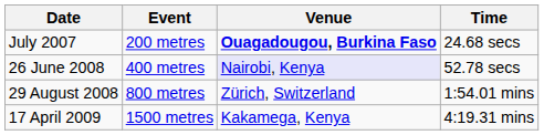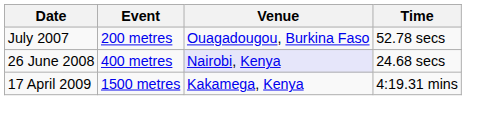July 2007 | Venue: bold -> normal
July 2007 | Time: 24.68 secs -> 52.78 secs
26 June 2008 | Time: 52.78 secs -> 24.68 secs
- row: 29 August 2008 | 800 metres | Zürich, Switzerland | 1:54.01 mins
